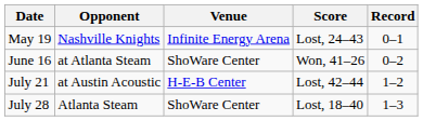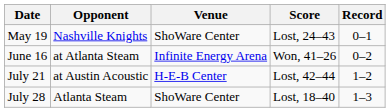May 19 | Venue: Infinite Energy Arena -> ShoWare Center
June 16 | Venue: ShoWare Center -> Infinite Energy Arena
